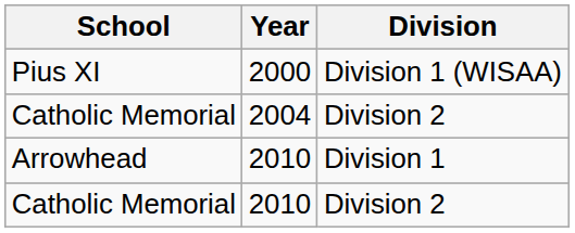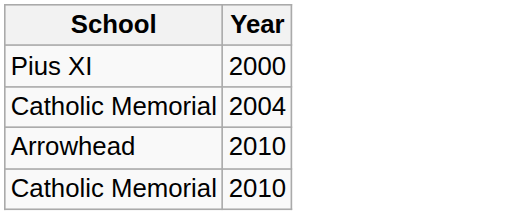- column: Division | Division 1 (WISAA) | Division 2 | Division 1 | Division 2
